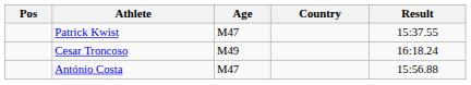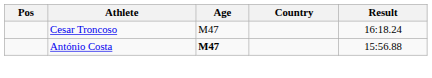- row: Patrick Kwist | M47 | 15:37.55
Cesar Troncoso | Age: M49 -> M47
António Costa | Age: normal -> bold
